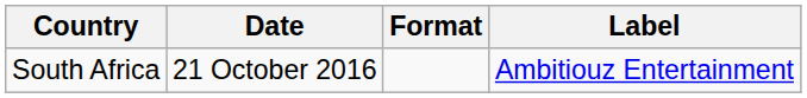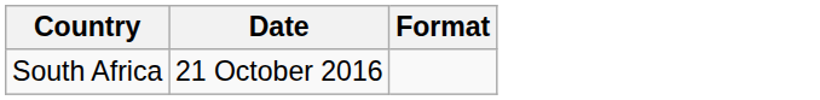- column: Label | Ambitiouz Entertainment
